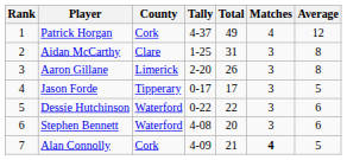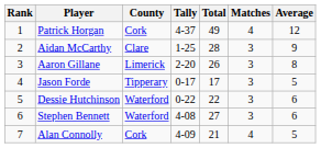Aidan McCarthy | Total: 31 -> 28
Aidan McCarthy | Average: 8 -> 9
Stephen Bennett | Total: 20 -> 27
Alan Connolly | Matches: bold -> normal
